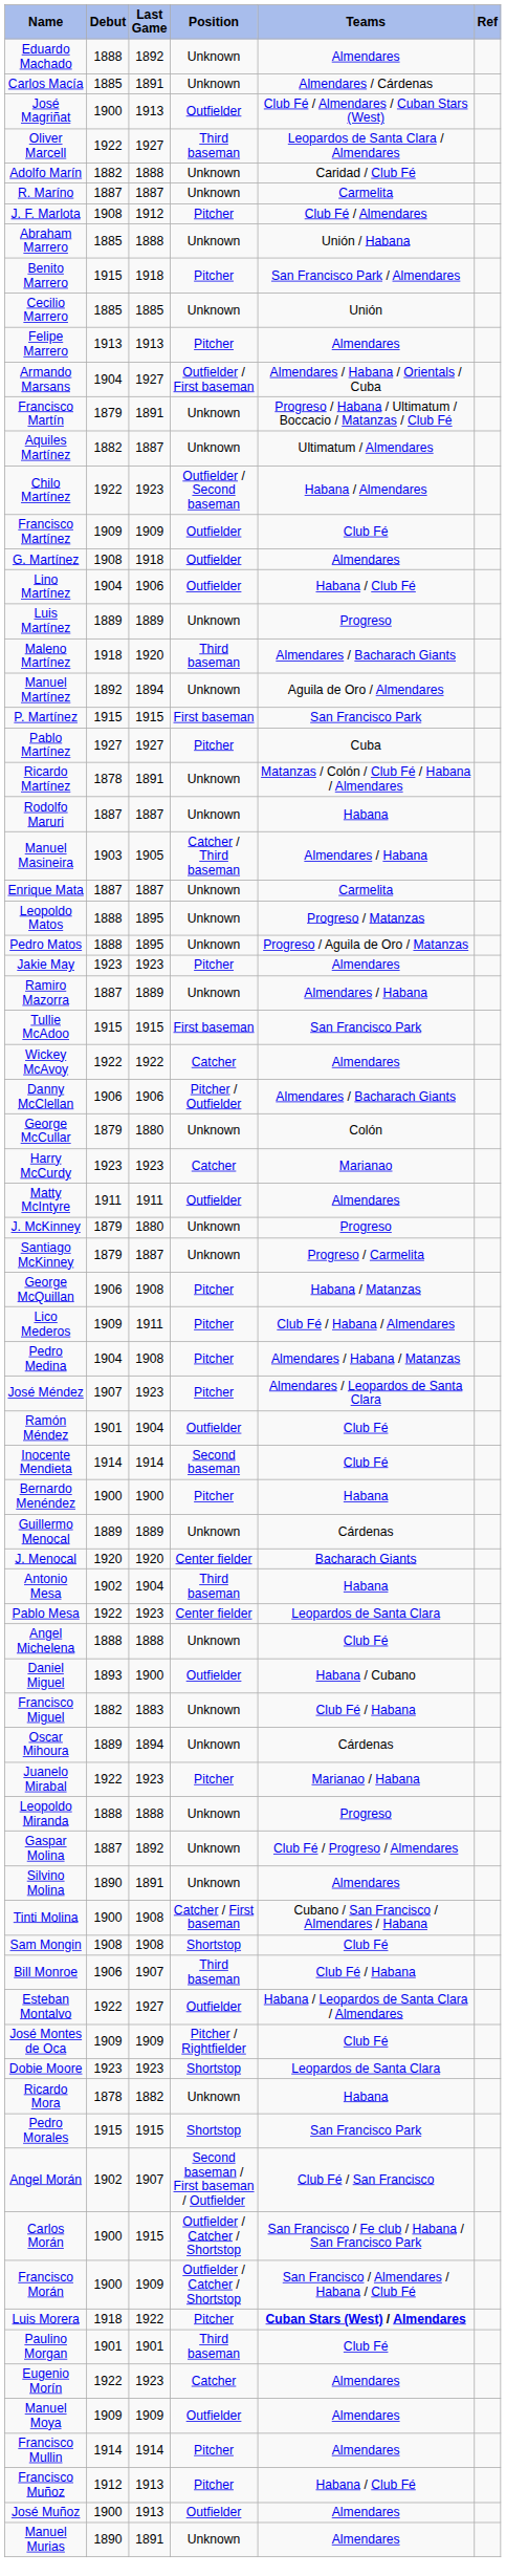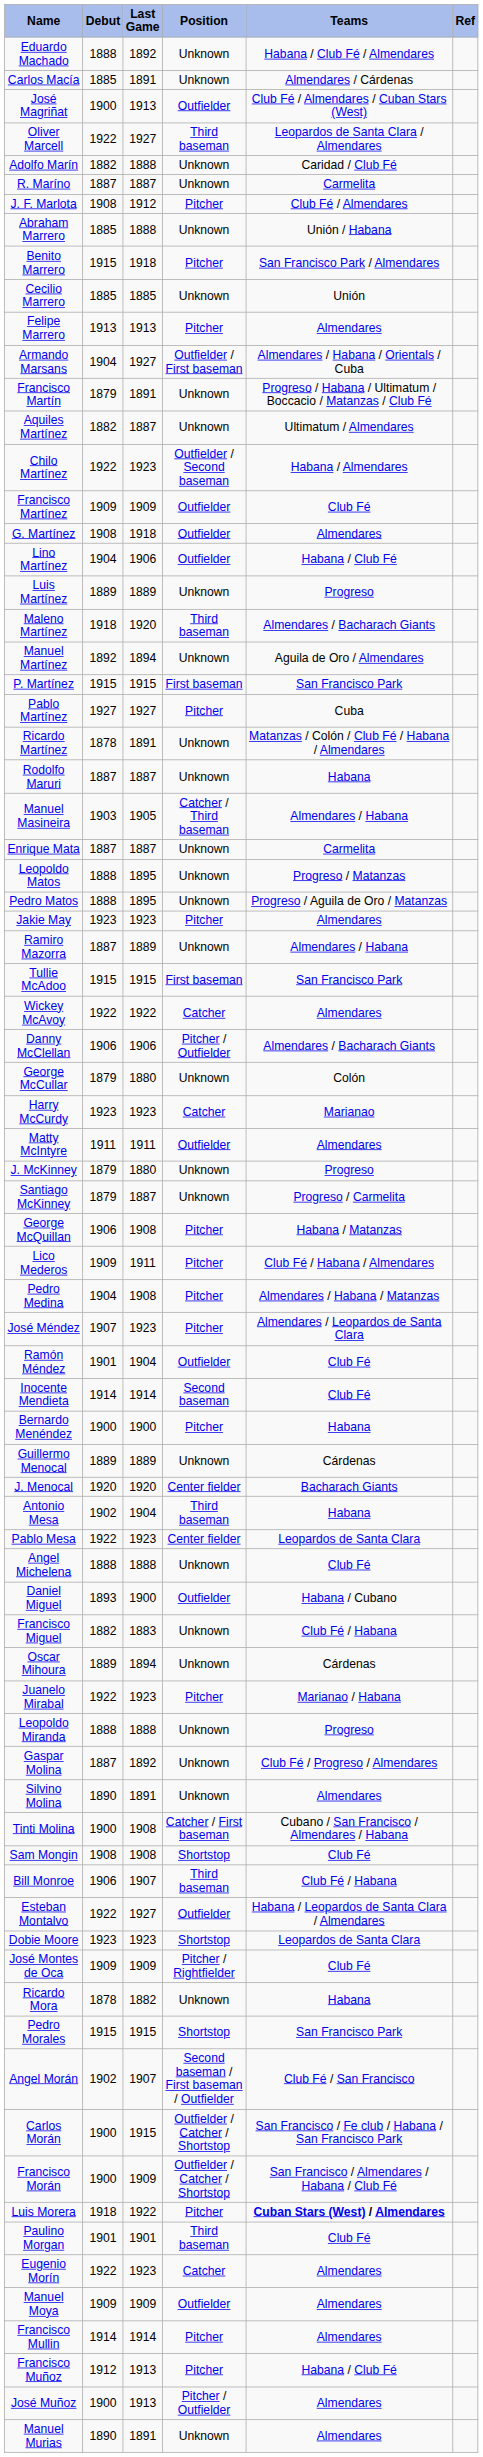Eduardo Machado | Teams: Almendares -> Habana / Club Fé / Almendares
rows swapped: José Montes de Oca <-> Dobie Moore
José Muñoz | Position: Outfielder -> Pitcher / Outfielder
